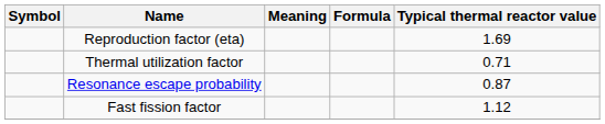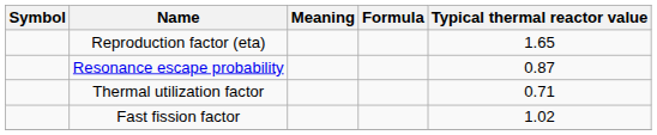Reproduction factor (eta) | Typical thermal reactor value: 1.69 -> 1.65
rows swapped: Thermal utilization factor <-> Resonance escape probability
Fast fission factor | Typical thermal reactor value: 1.12 -> 1.02
